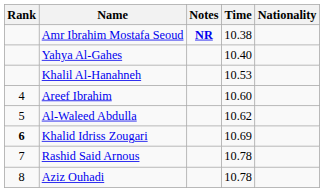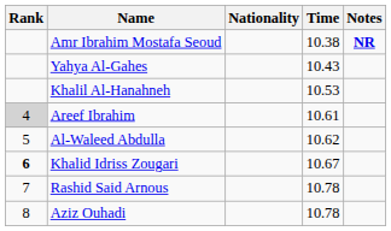columns swapped: Nationality <-> Notes
Yahya Al-Gahes | Time: 10.40 -> 10.43
Areef Ibrahim | Rank: no background -> lightgrey background
Areef Ibrahim | Time: 10.60 -> 10.61
Khalid Idriss Zougari | Time: 10.69 -> 10.67
